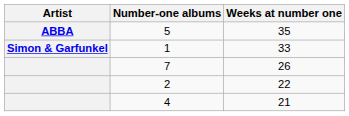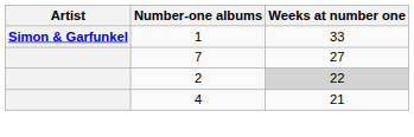- row: ABBA | 5 | 35
7 | Weeks at number one: 26 -> 27
2 | Weeks at number one: no background -> lightgrey background
